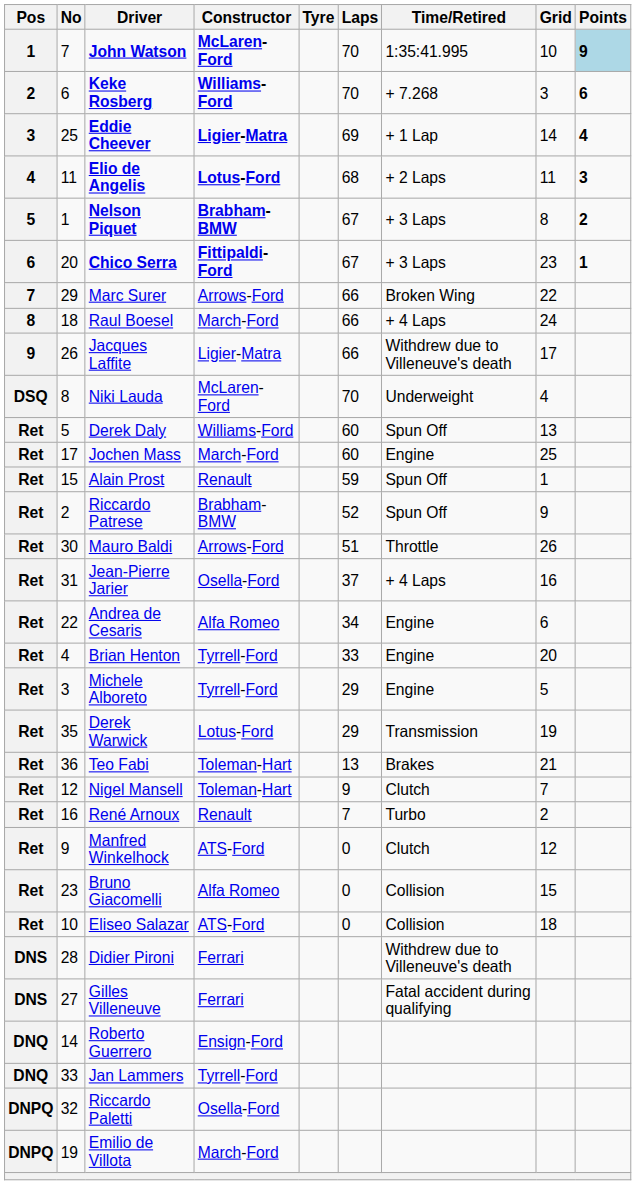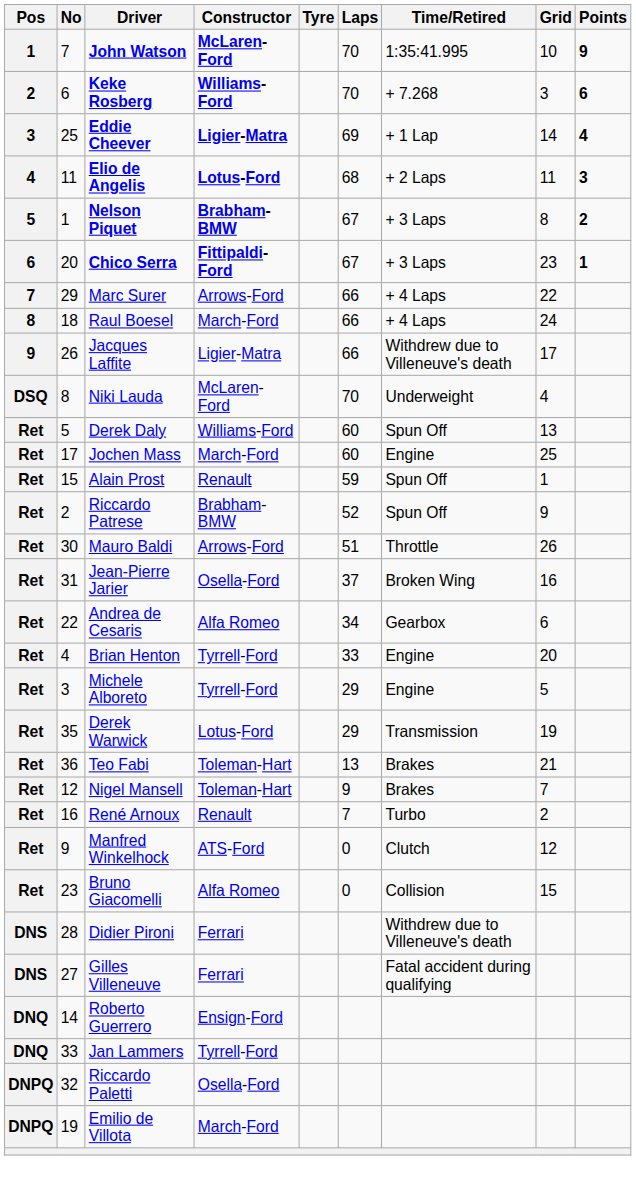John Watson | Points: lightblue background -> no background
Marc Surer | Time/Retired: Broken Wing -> + 4 Laps
Jean-Pierre Jarier | Time/Retired: + 4 Laps -> Broken Wing
Andrea de Cesaris | Time/Retired: Engine -> Gearbox
Nigel Mansell | Time/Retired: Clutch -> Brakes
- row: Ret | 10 | Eliseo Salazar | ATS-Ford | 0 | Collision | 18
